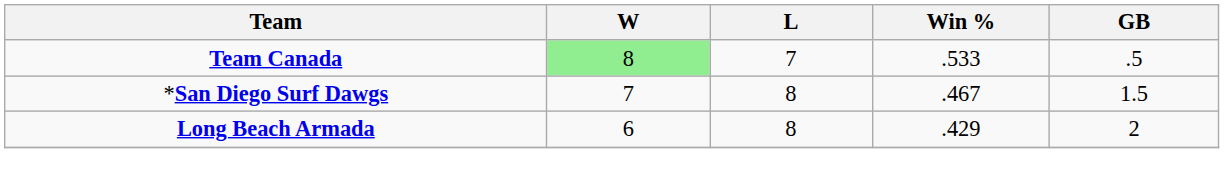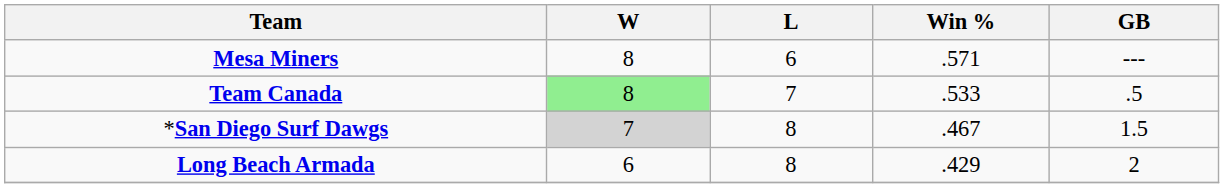+ row: Mesa Miners | 8 | 6 | .571 | ---
*San Diego Surf Dawgs | W: no background -> lightgrey background
